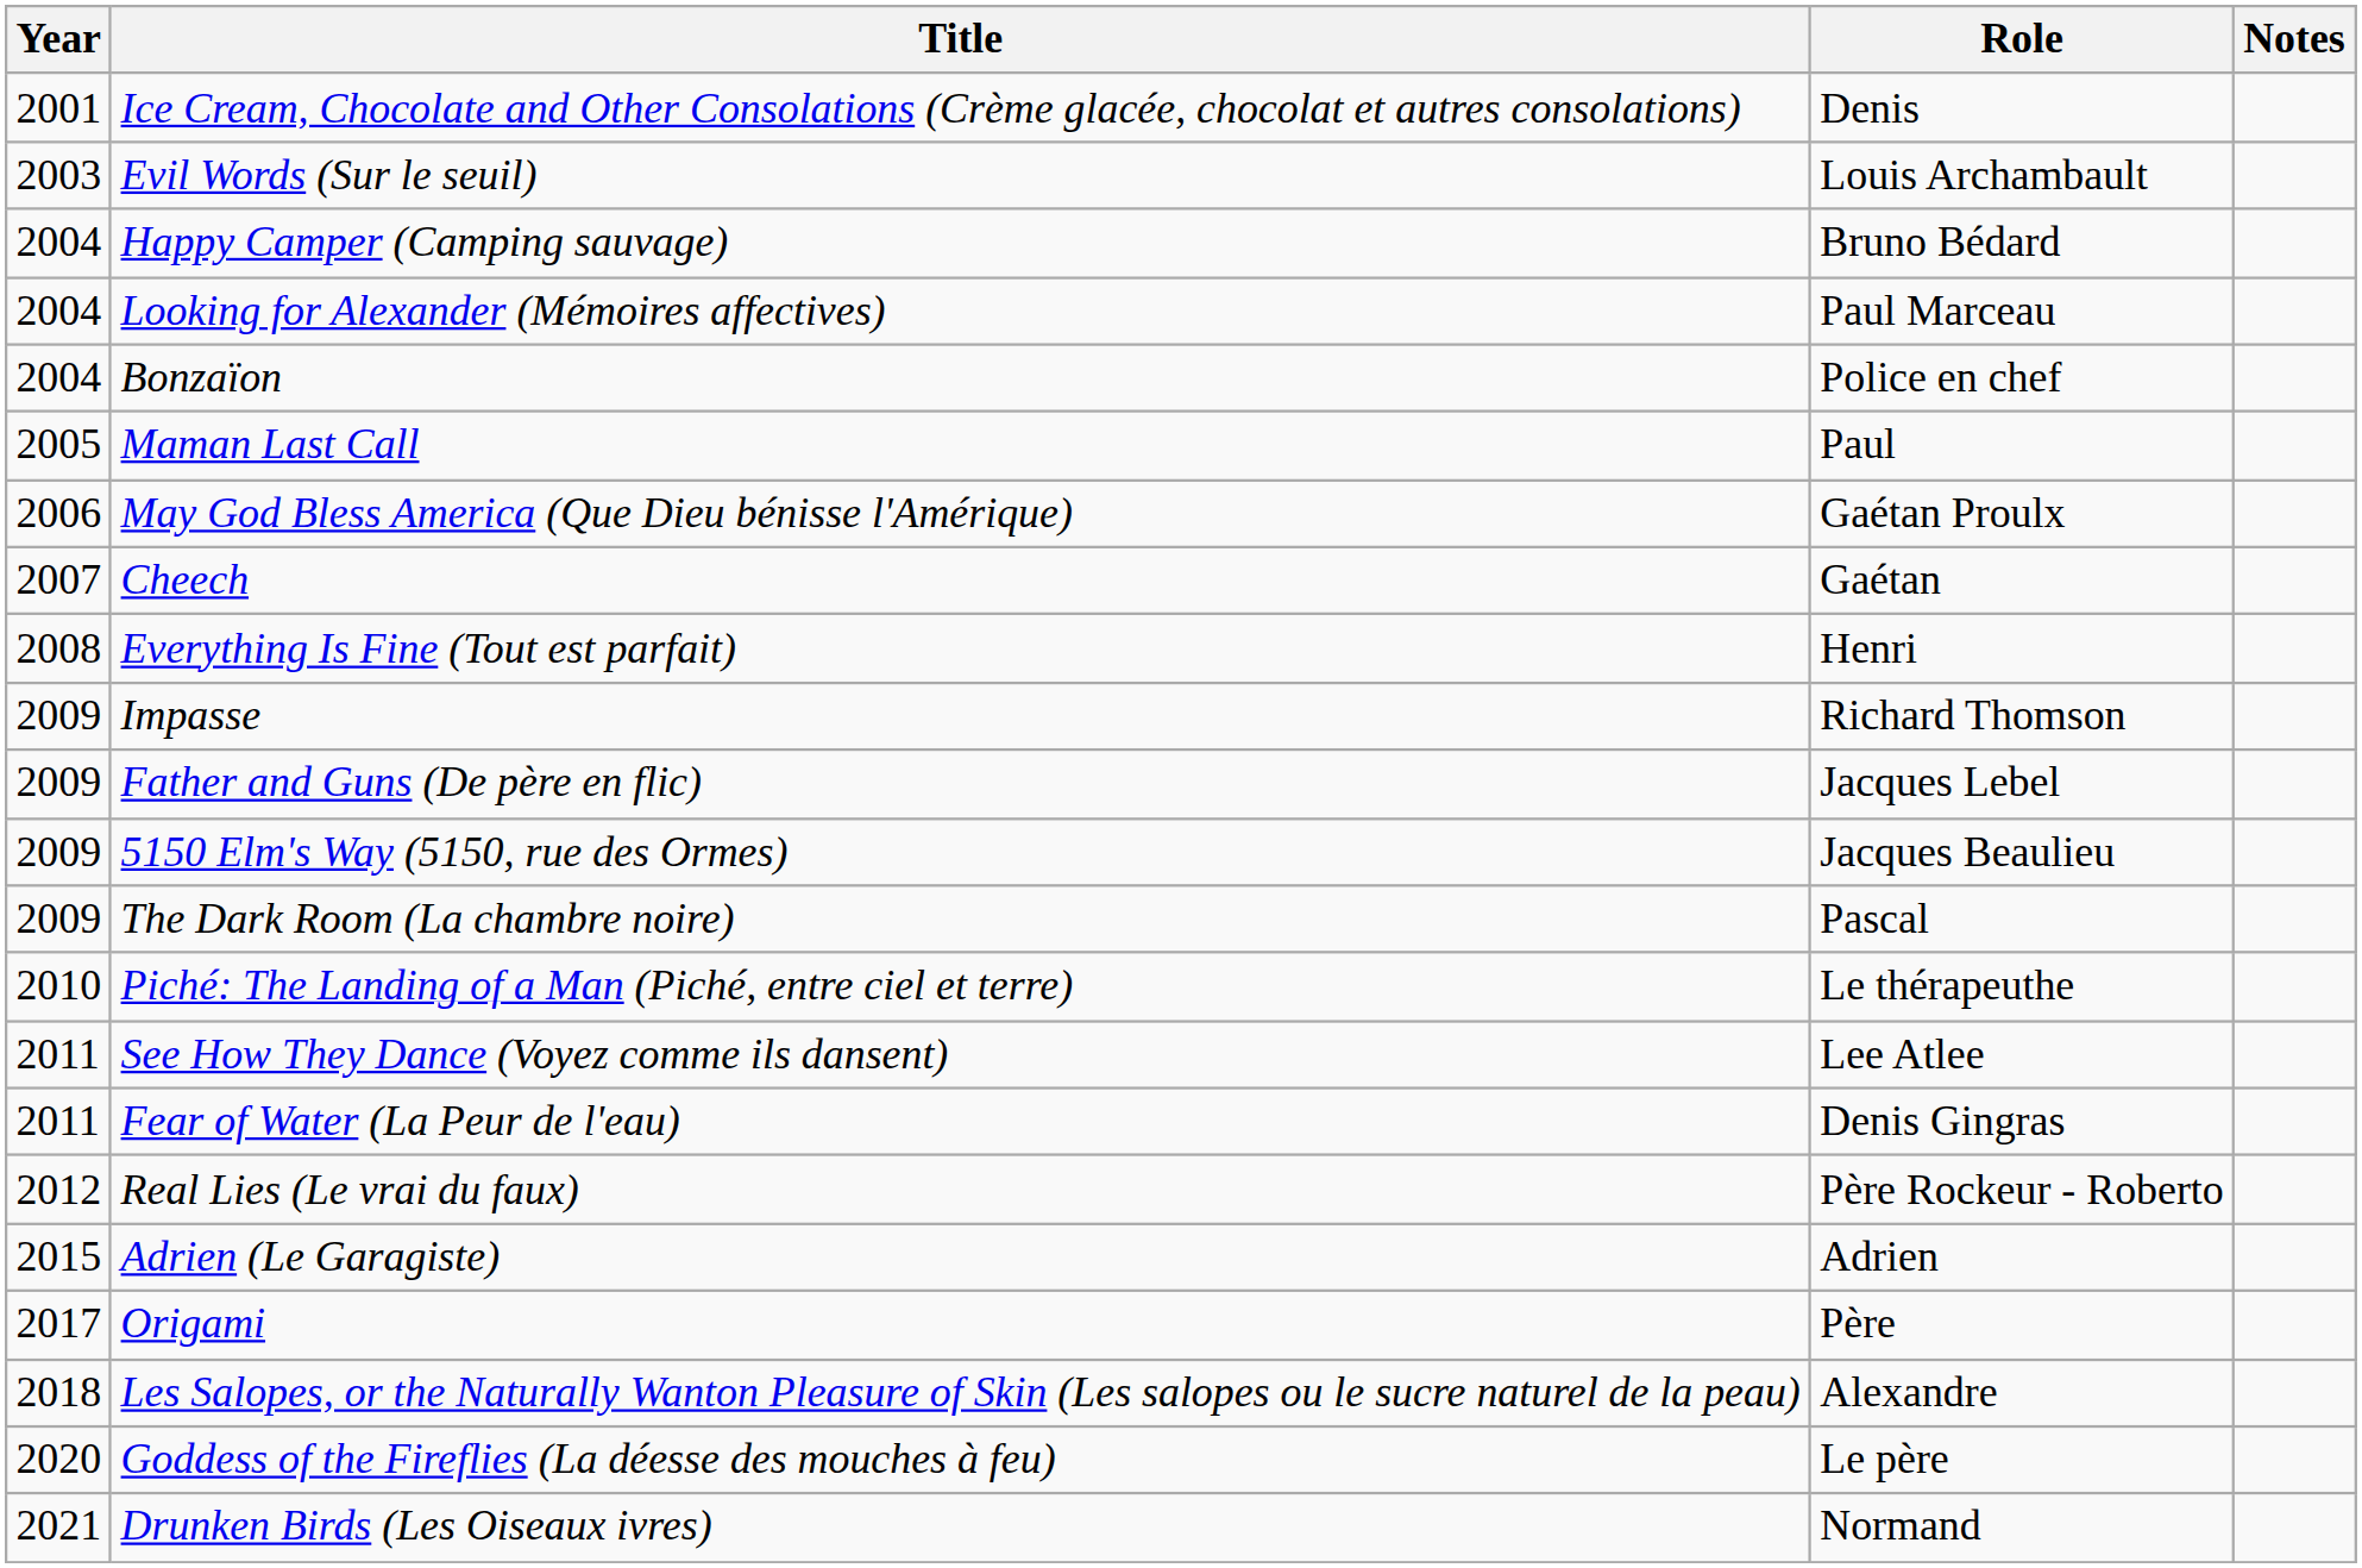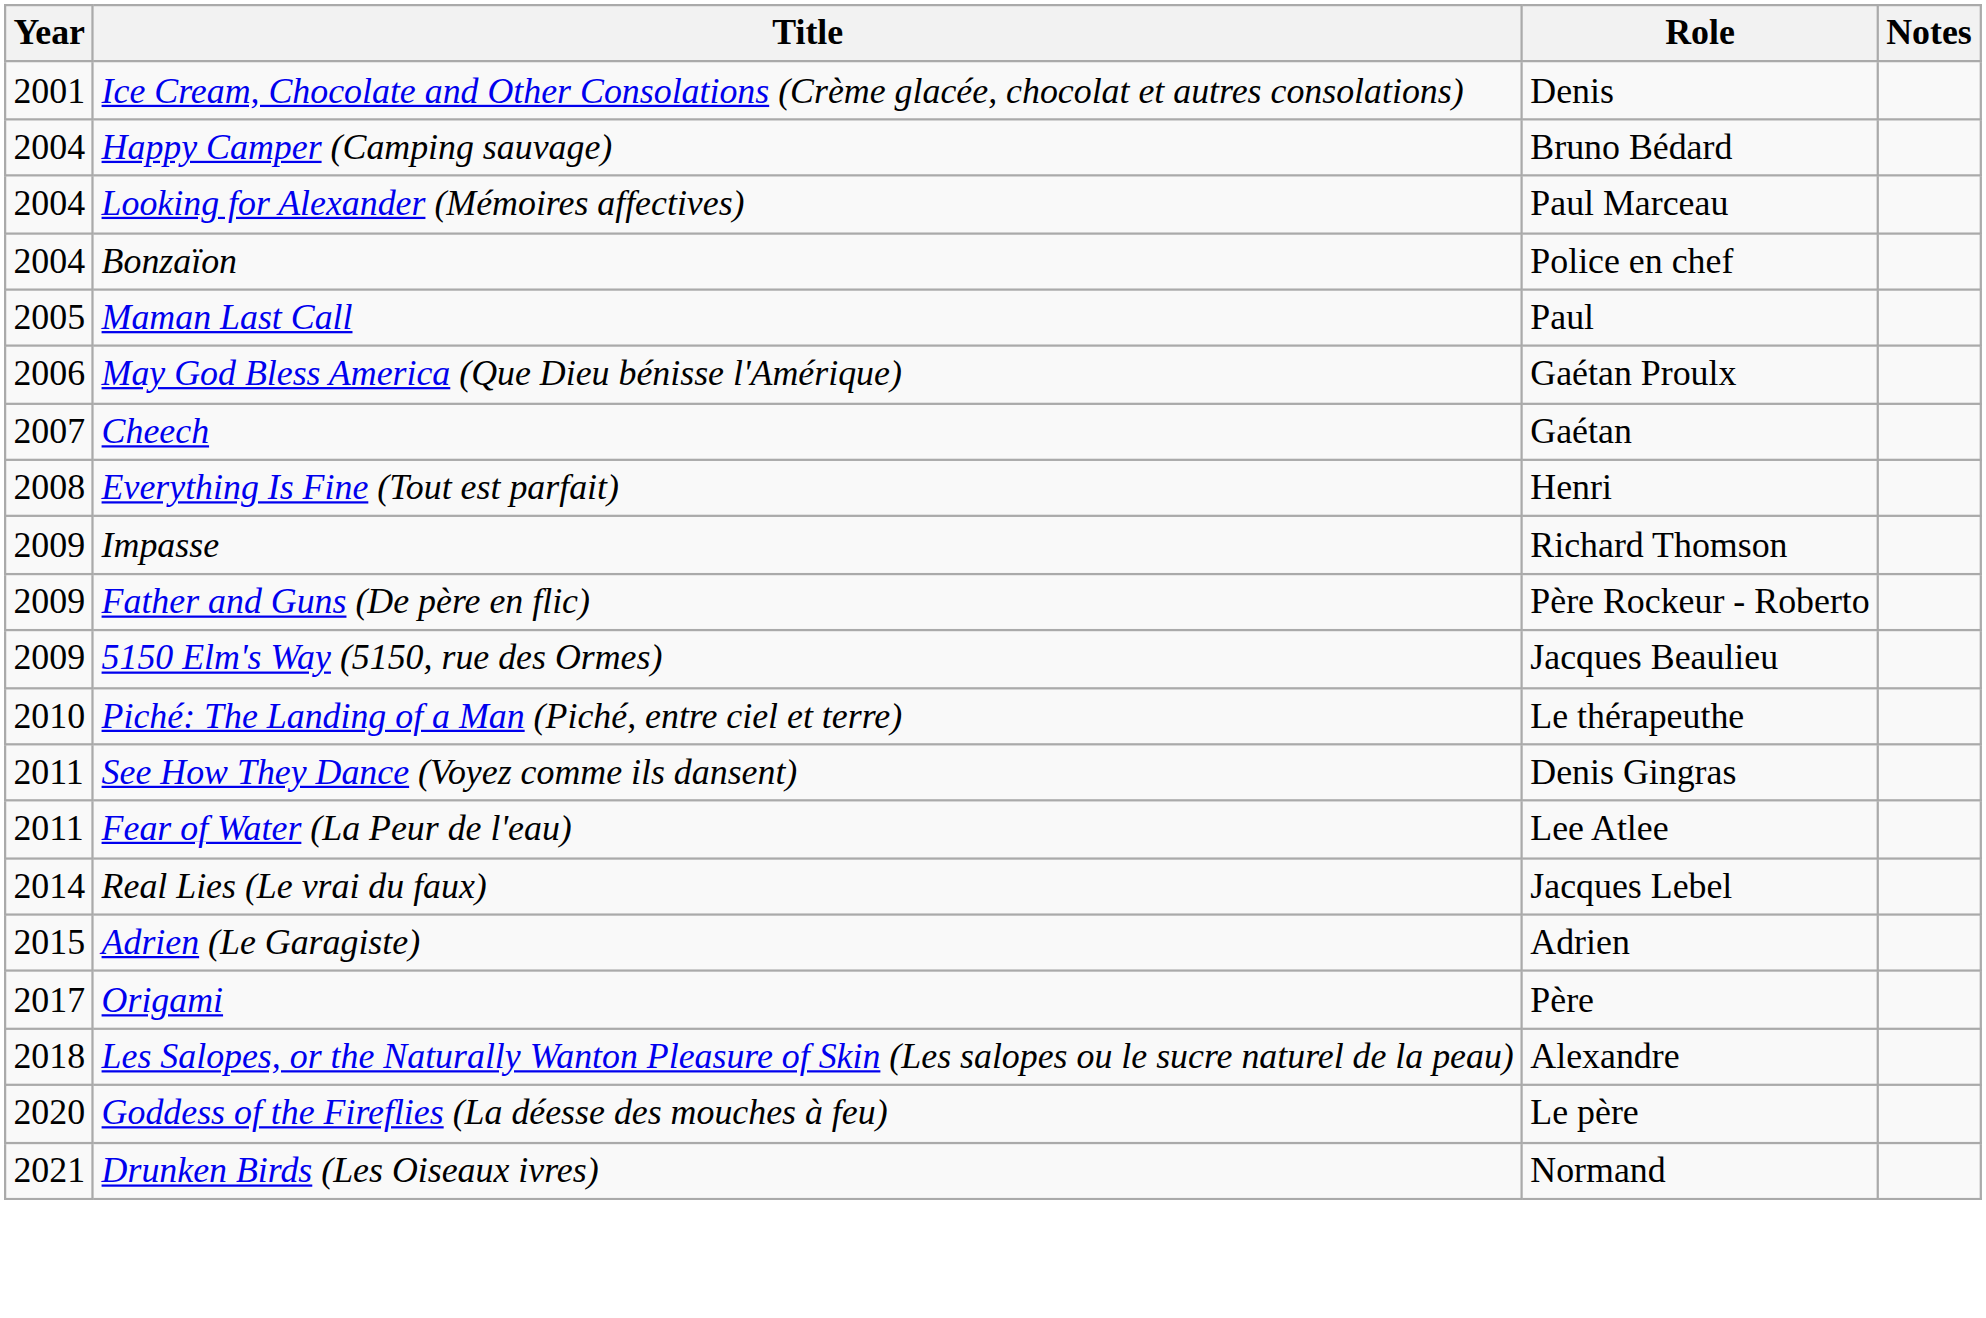- row: 2003 | Evil Words (Sur le seuil) | Louis Archambault
Father and Guns (De père en flic) | Role: Jacques Lebel -> Père Rockeur - Roberto
- row: 2009 | The Dark Room (La chambre noire) | Pascal
See How They Dance (Voyez comme ils dansent) | Role: Lee Atlee -> Denis Gingras
Fear of Water (La Peur de l'eau) | Role: Denis Gingras -> Lee Atlee
Real Lies (Le vrai du faux) | Year: 2012 -> 2014
Real Lies (Le vrai du faux) | Role: Père Rockeur - Roberto -> Jacques Lebel
